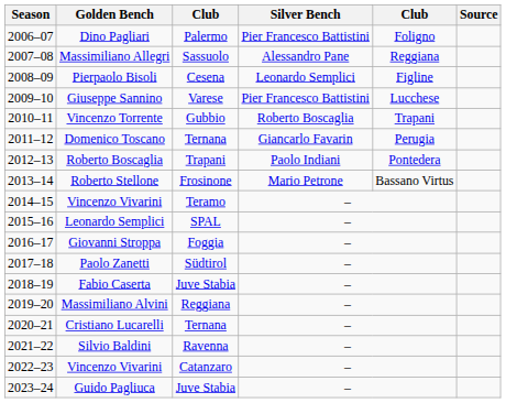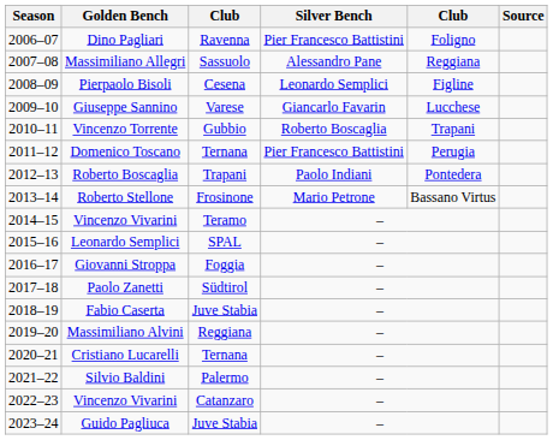Dino Pagliari | column 3: Palermo -> Ravenna
Giuseppe Sannino | Silver Bench: Pier Francesco Battistini -> Giancarlo Favarin
Domenico Toscano | Silver Bench: Giancarlo Favarin -> Pier Francesco Battistini
Silvio Baldini | column 3: Ravenna -> Palermo
